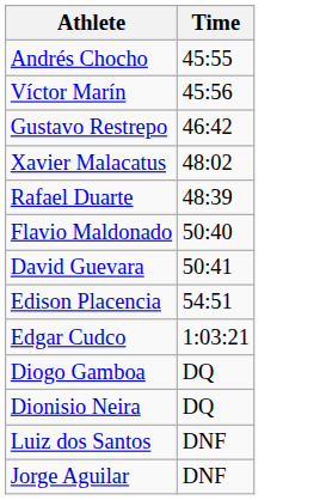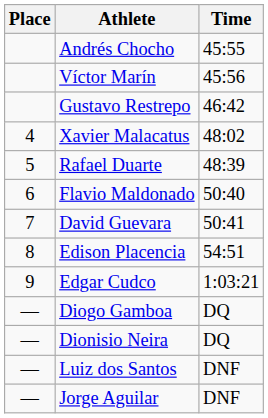+ column: Place | 4 | 5 | 6 | 7 | 8 | 9 | — | — | — | —
